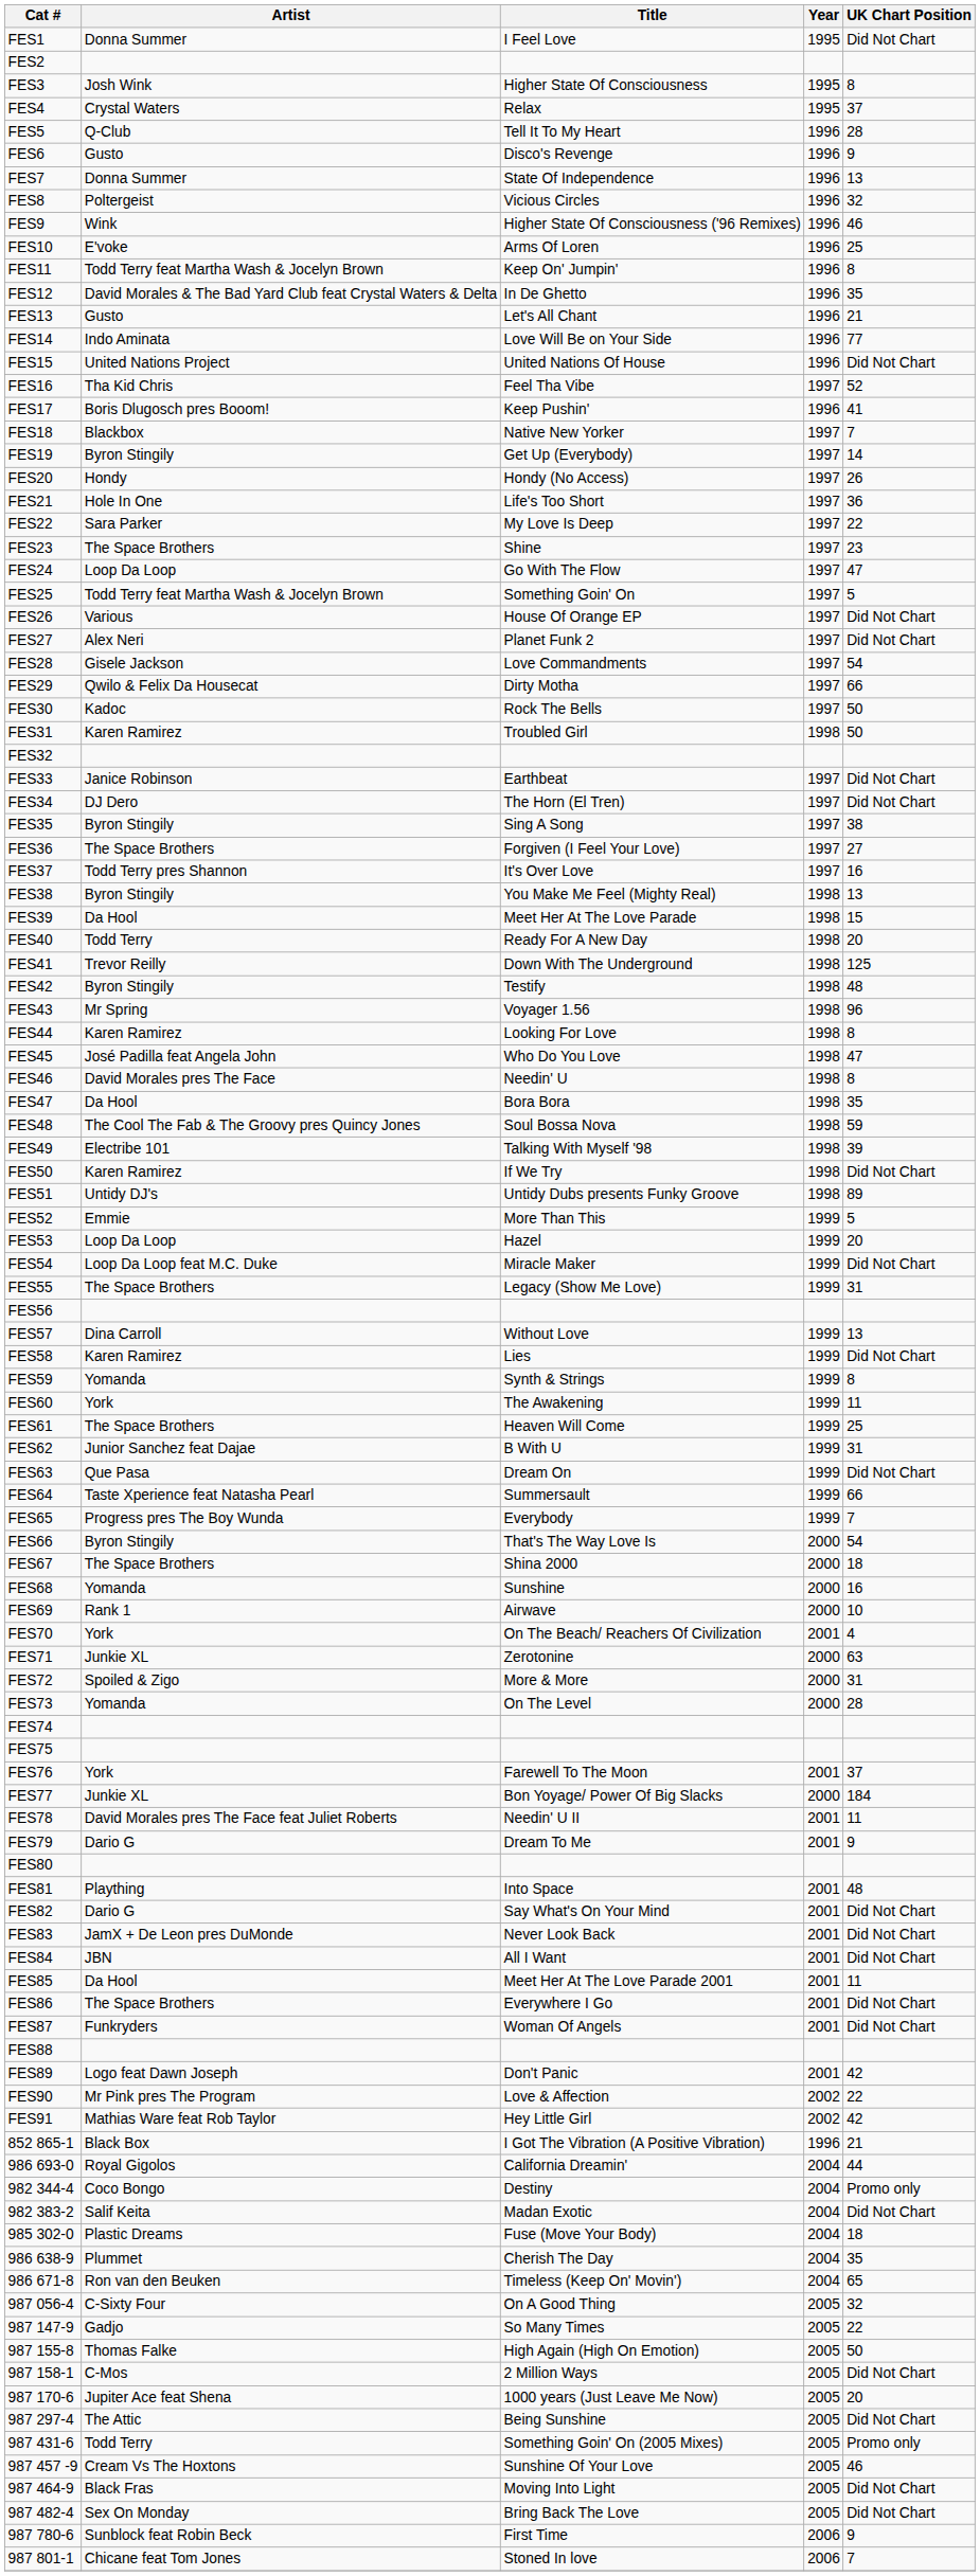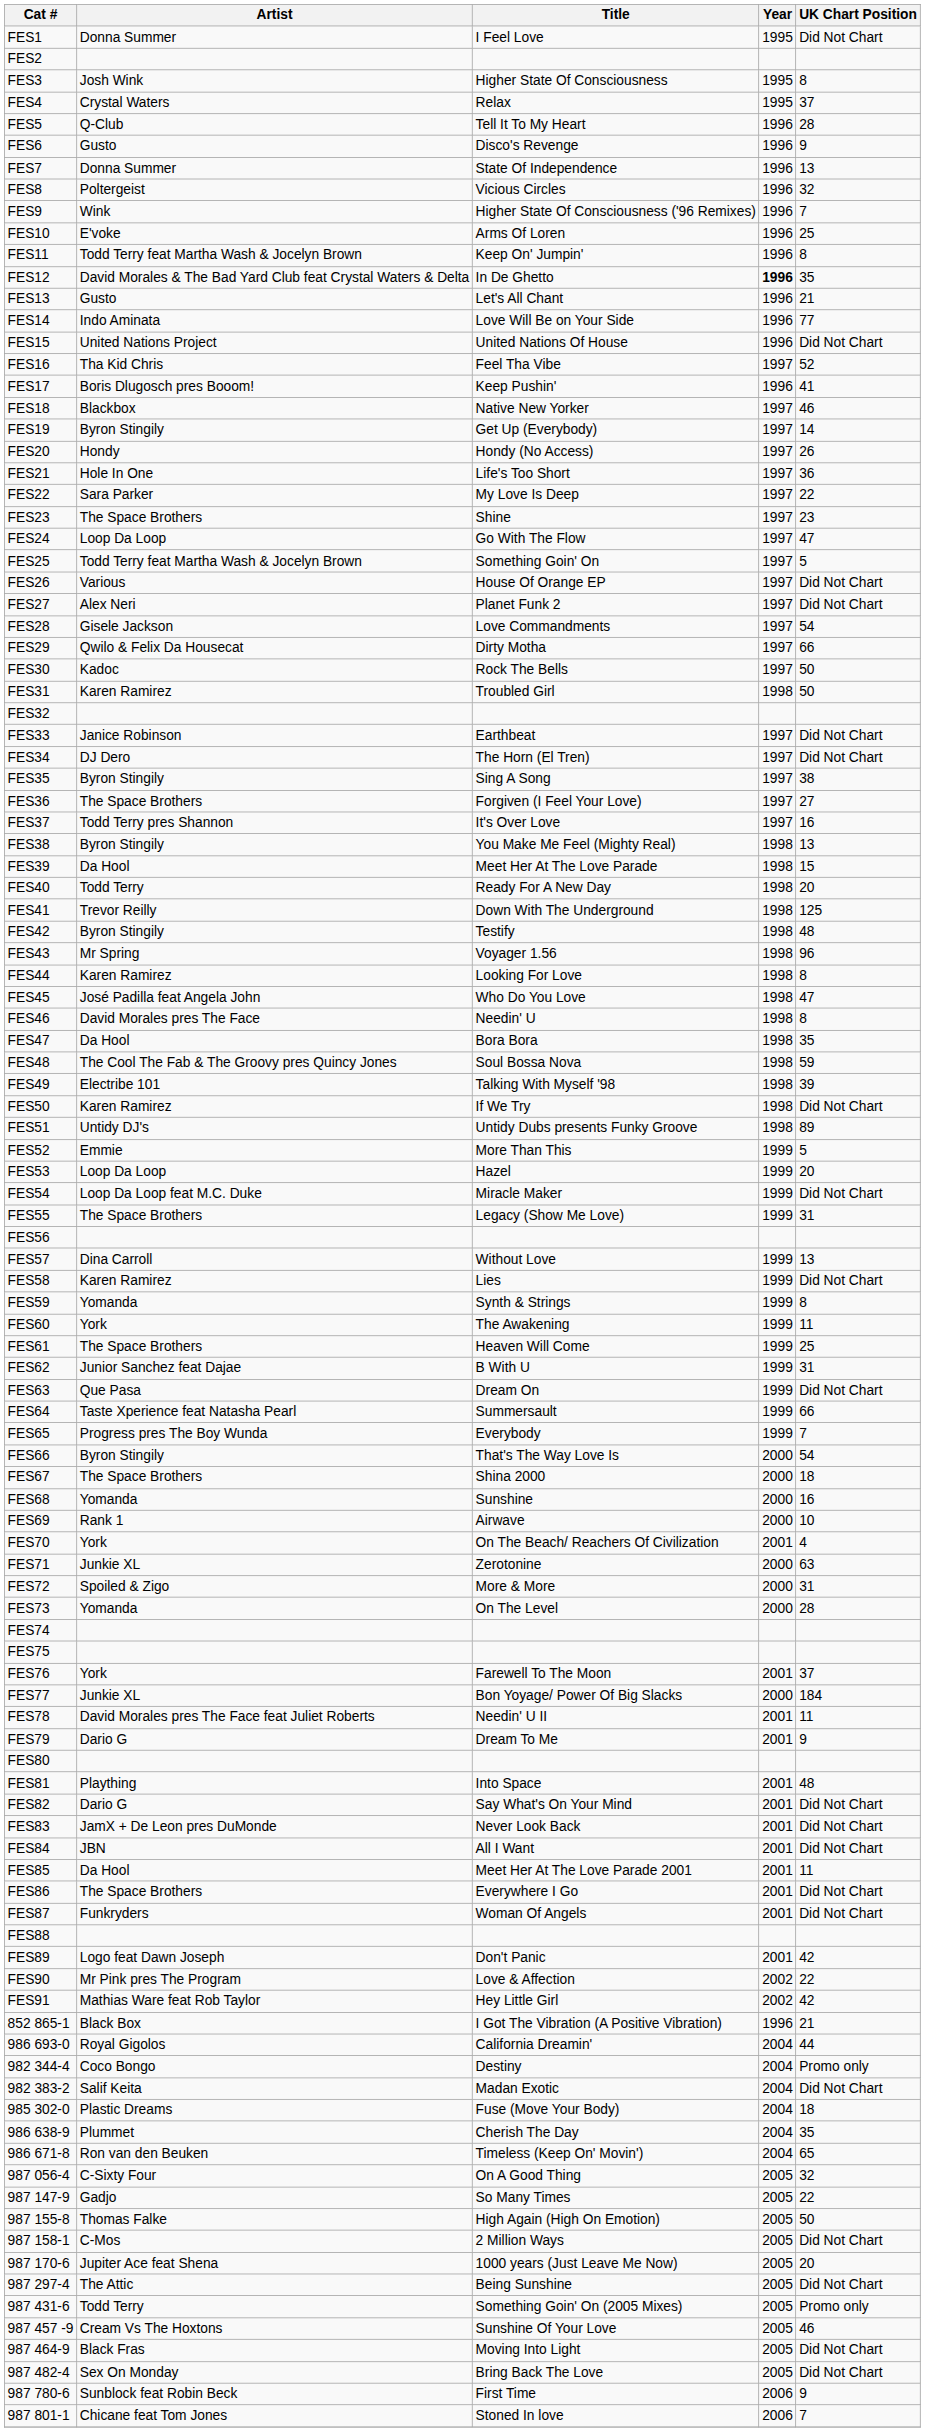FES9 | UK Chart Position: 46 -> 7
FES12 | Year: normal -> bold
FES18 | UK Chart Position: 7 -> 46
